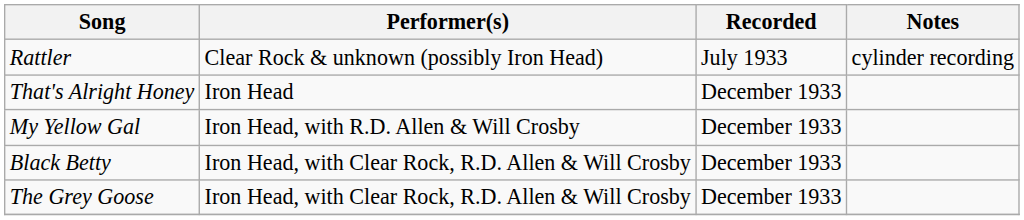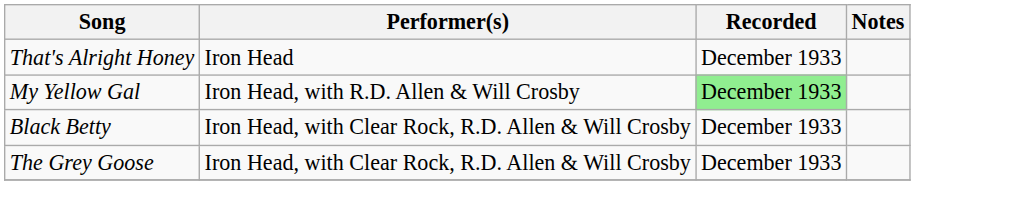- row: Rattler | Clear Rock & unknown (possibly Iron Head) | July 1933 | cylinder recording
My Yellow Gal | Recorded: no background -> lightgreen background
